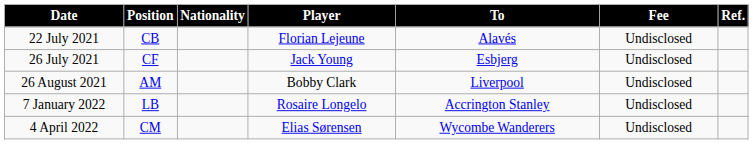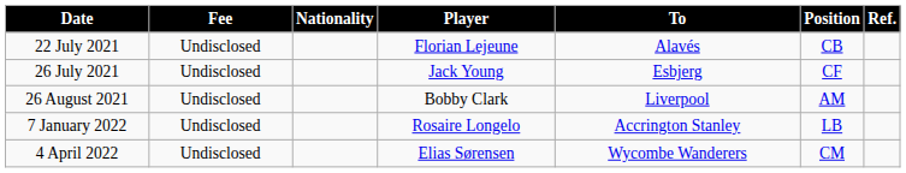columns swapped: Position <-> Fee
